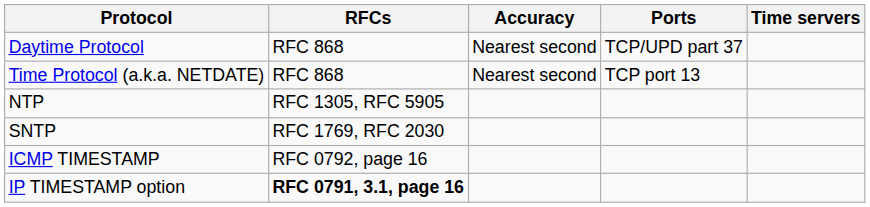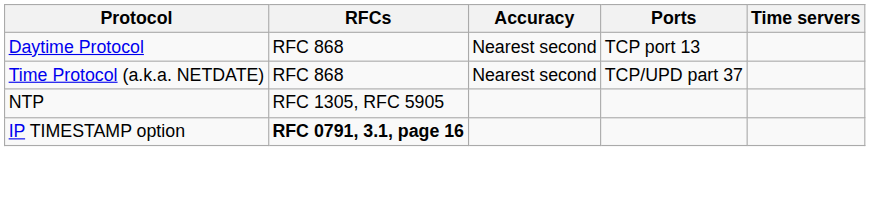Daytime Protocol | Ports: TCP/UPD part 37 -> TCP port 13
Time Protocol (a.k.a. NETDATE) | Ports: TCP port 13 -> TCP/UPD part 37
- row: SNTP | RFC 1769, RFC 2030
- row: ICMP TIMESTAMP | RFC 0792, page 16
